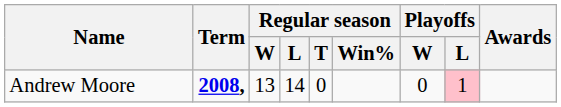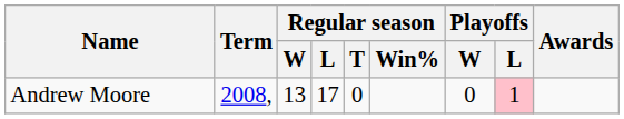Andrew Moore | Term: bold -> normal
Andrew Moore | Regular season / L: 14 -> 17
